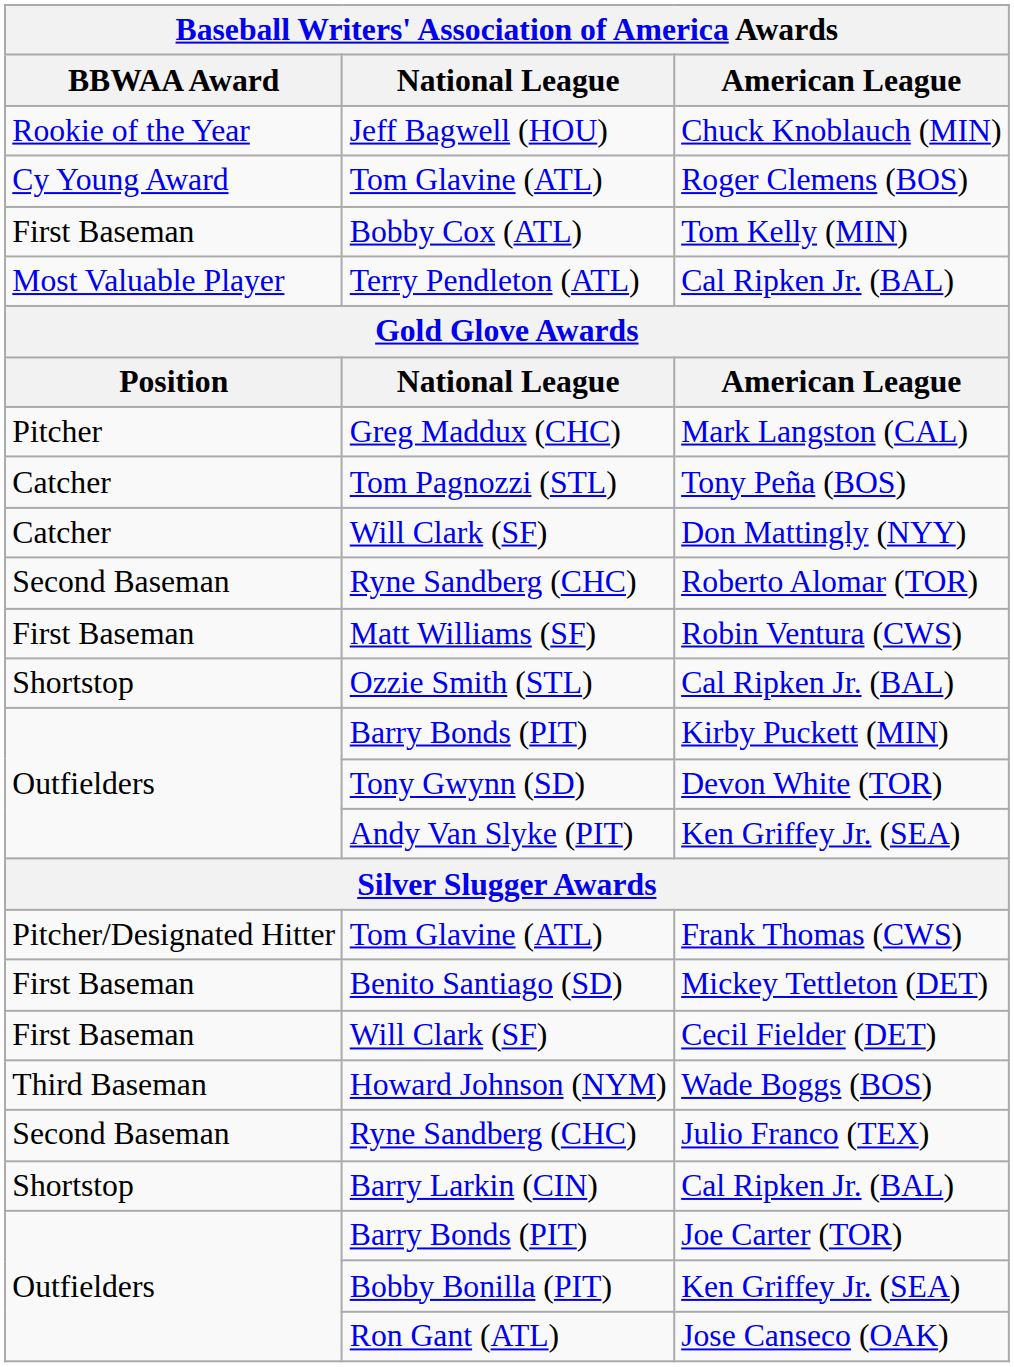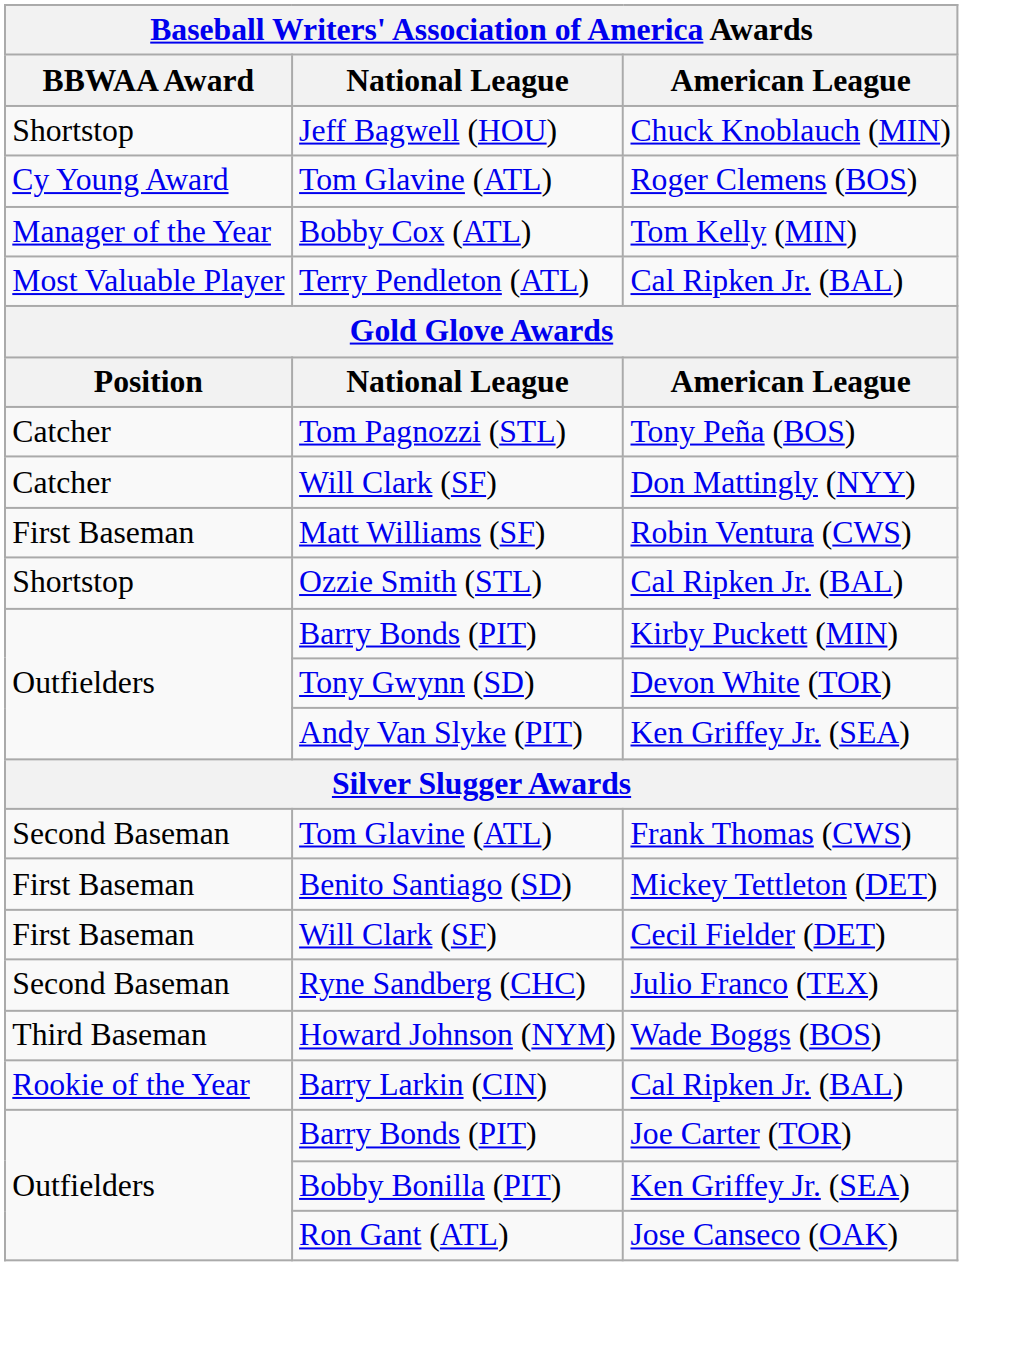Chuck Knoblauch (MIN) | BBWAA Award: Rookie of the Year -> Shortstop
Tom Kelly (MIN) | BBWAA Award: First Baseman -> Manager of the Year
- row: Pitcher | Greg Maddux (CHC) | Mark Langston (CAL)
- row: Second Baseman | Ryne Sandberg (CHC) | Roberto Alomar (TOR)
Frank Thomas (CWS) | BBWAA Award: Pitcher/Designated Hitter -> Second Baseman
rows swapped: Julio Franco (TEX) <-> Wade Boggs (BOS)
Barry Larkin (CIN) / Cal Ripken Jr. (BAL) | BBWAA Award: Shortstop -> Rookie of the Year
